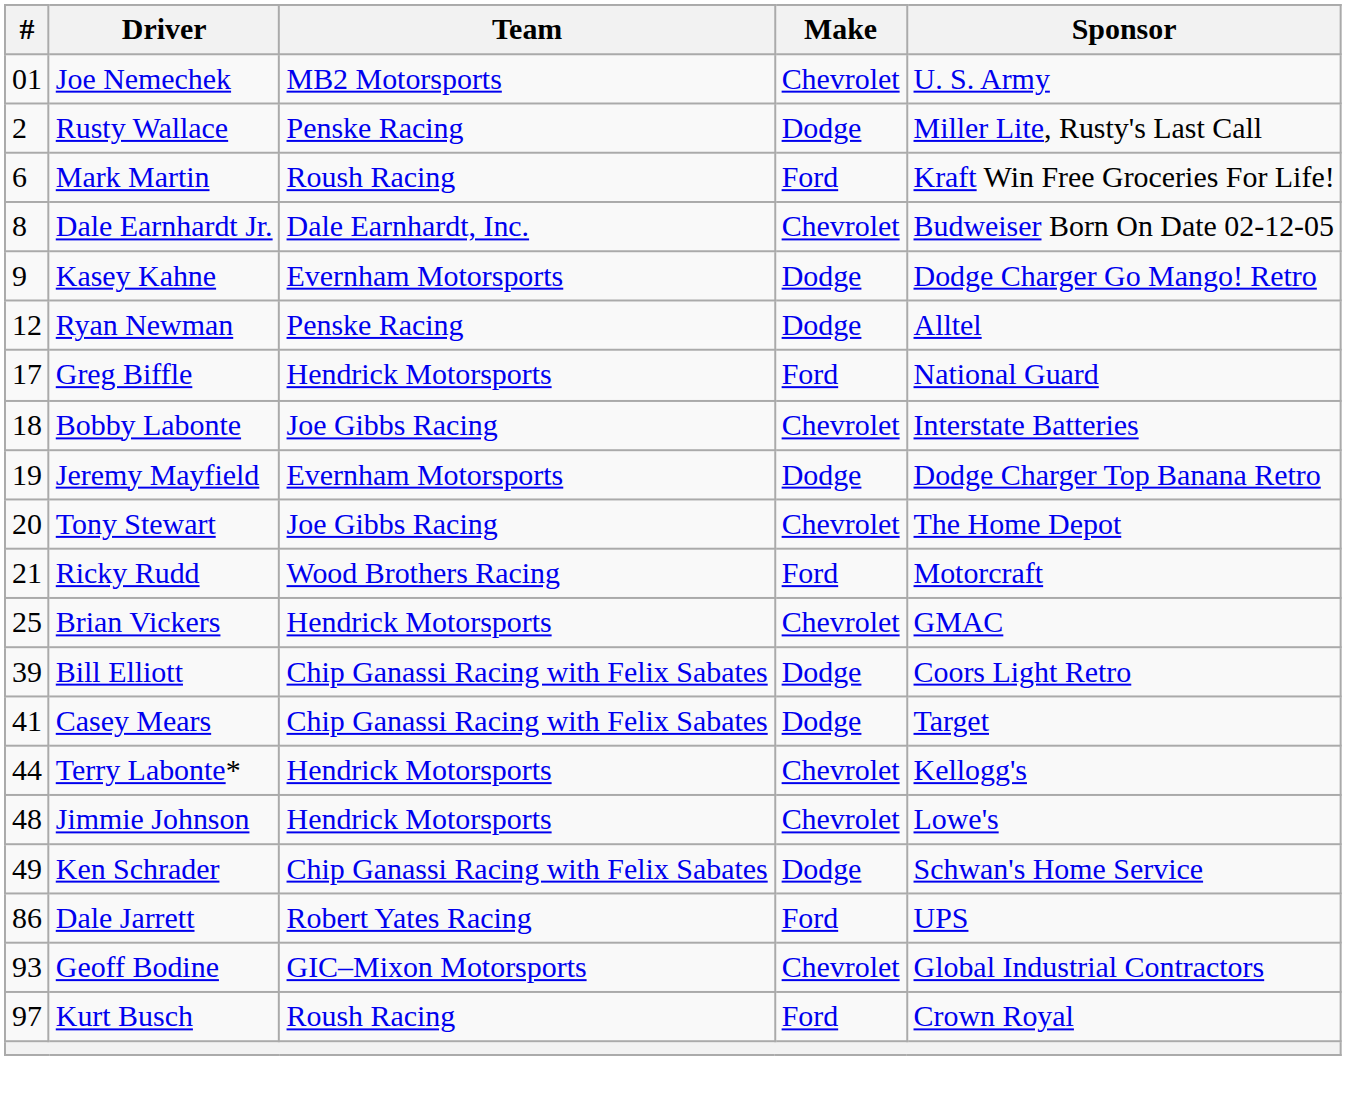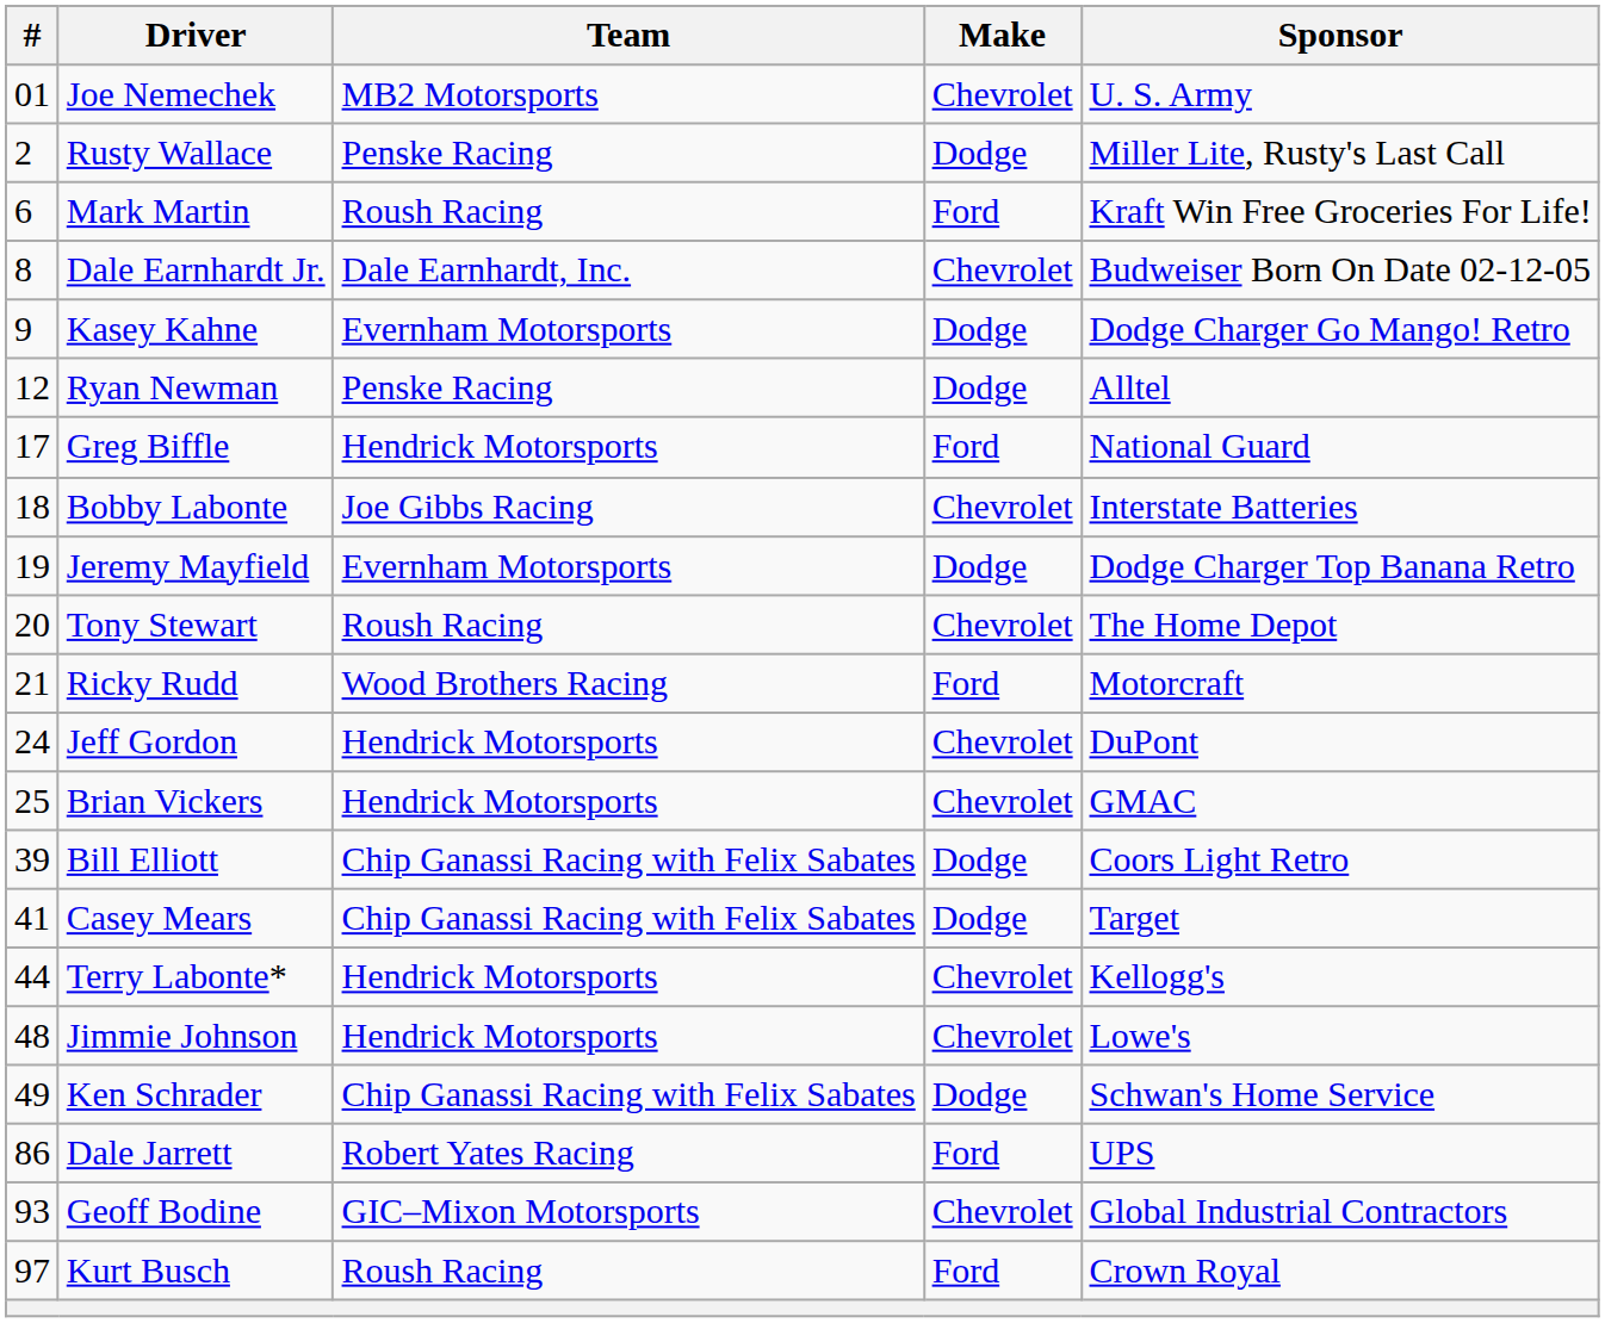Tony Stewart | Team: Joe Gibbs Racing -> Roush Racing
+ row: 24 | Jeff Gordon | Hendrick Motorsports | Chevrolet | DuPont
